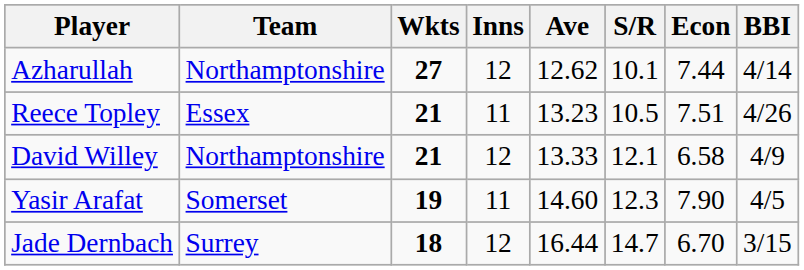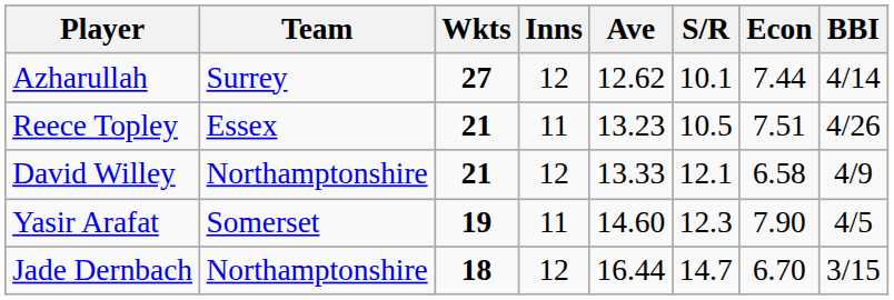Azharullah | Team: Northamptonshire -> Surrey
Jade Dernbach | Team: Surrey -> Northamptonshire
